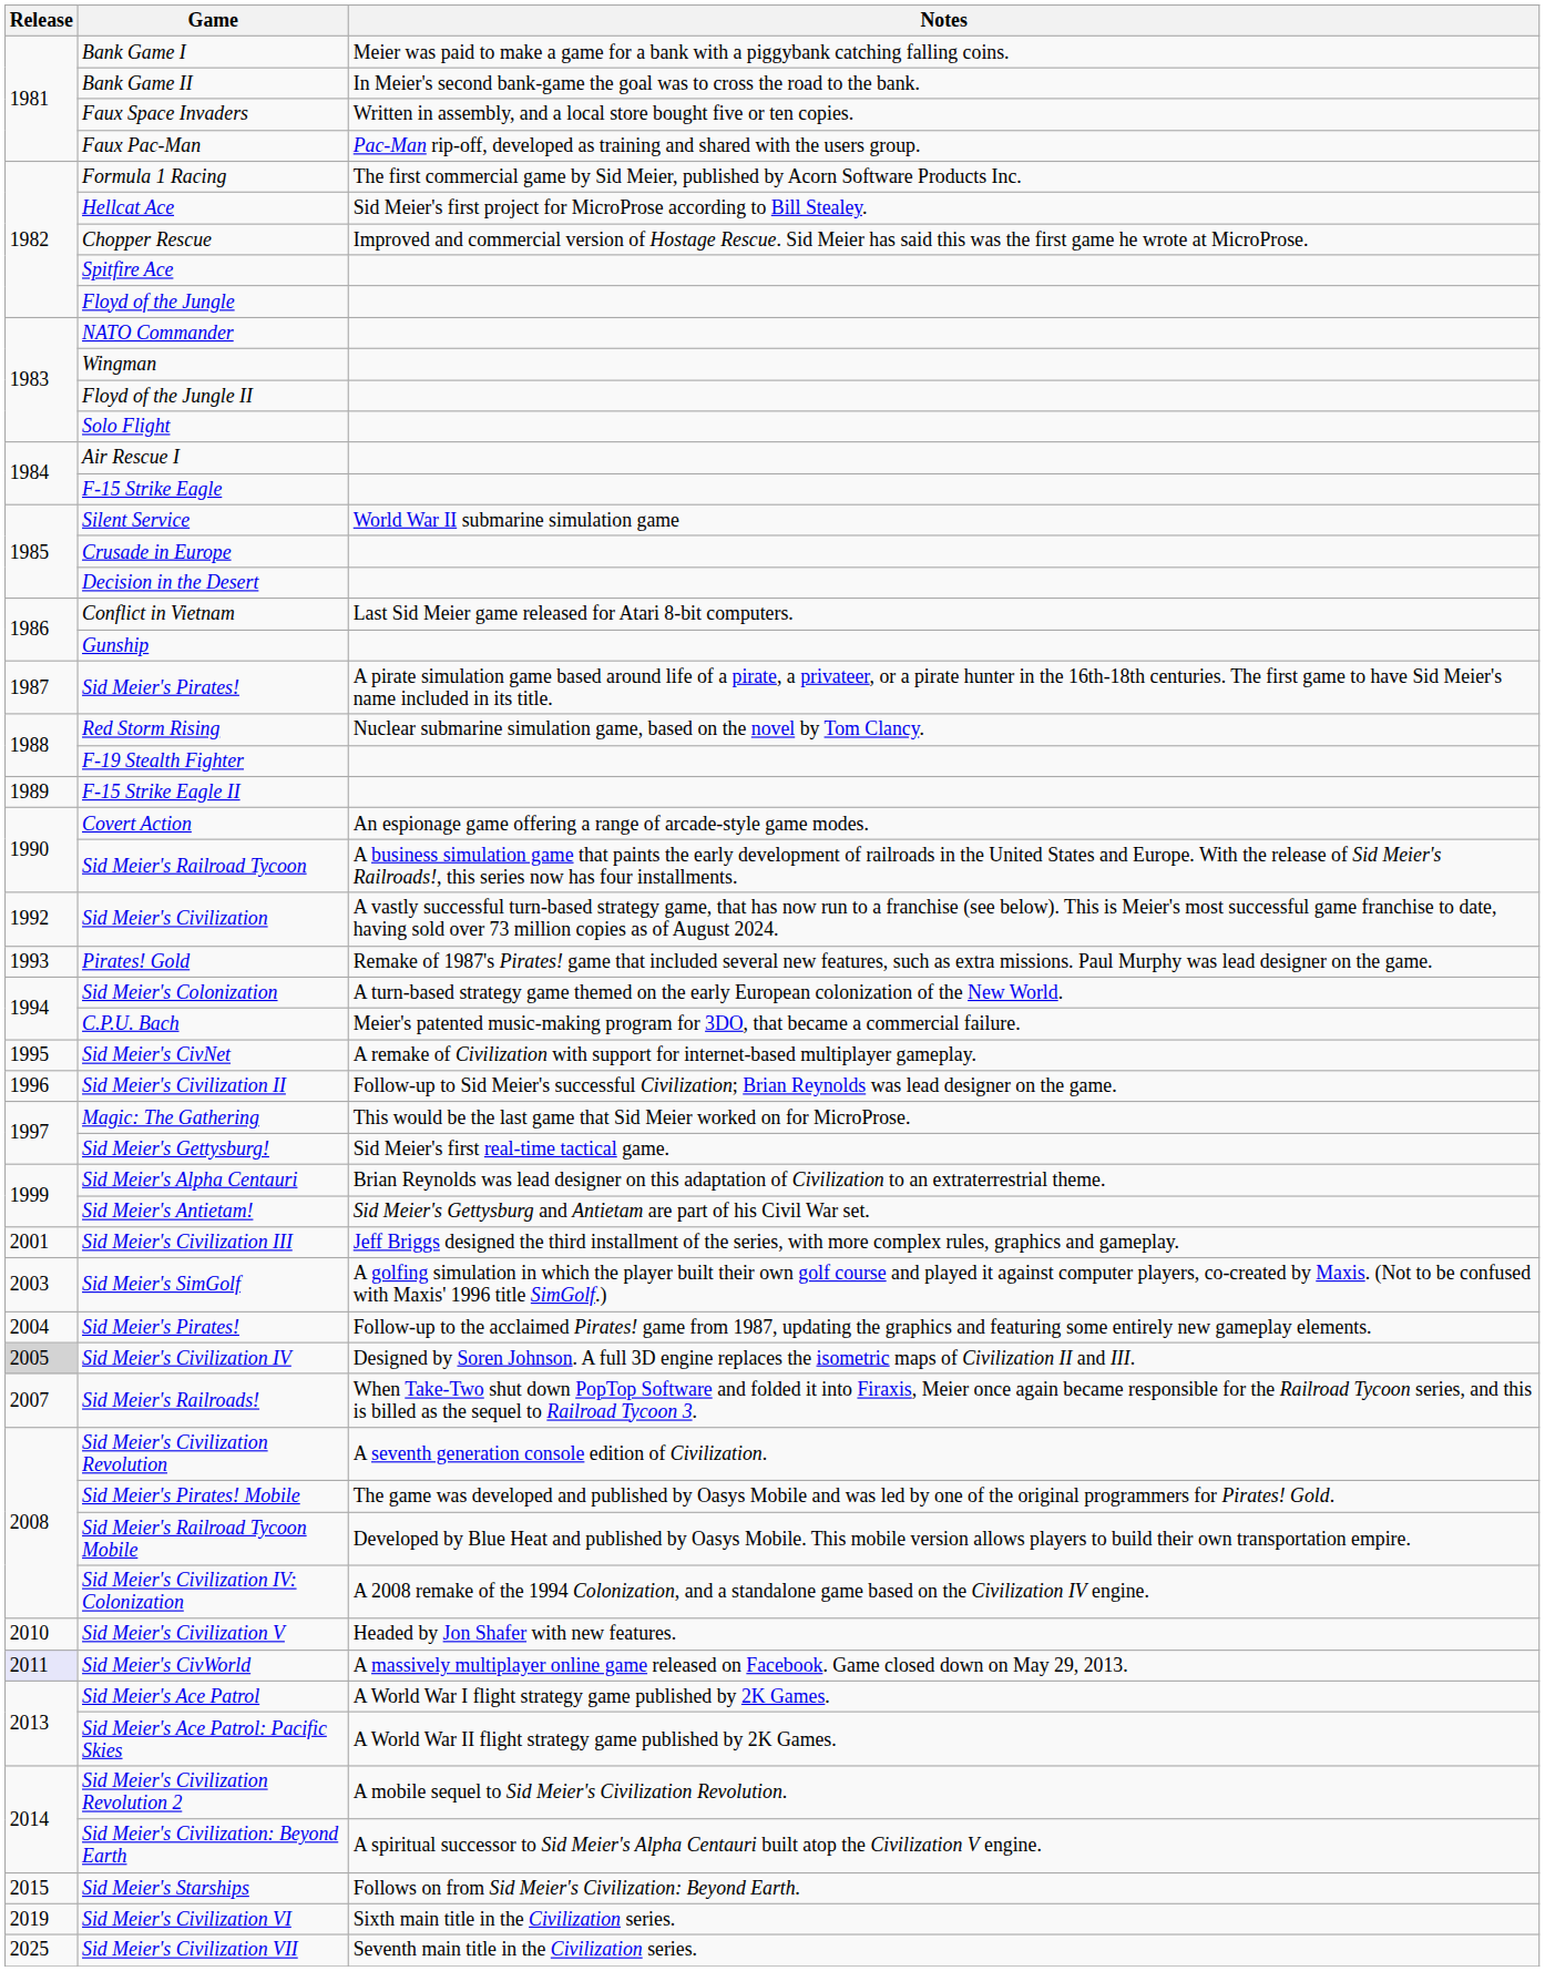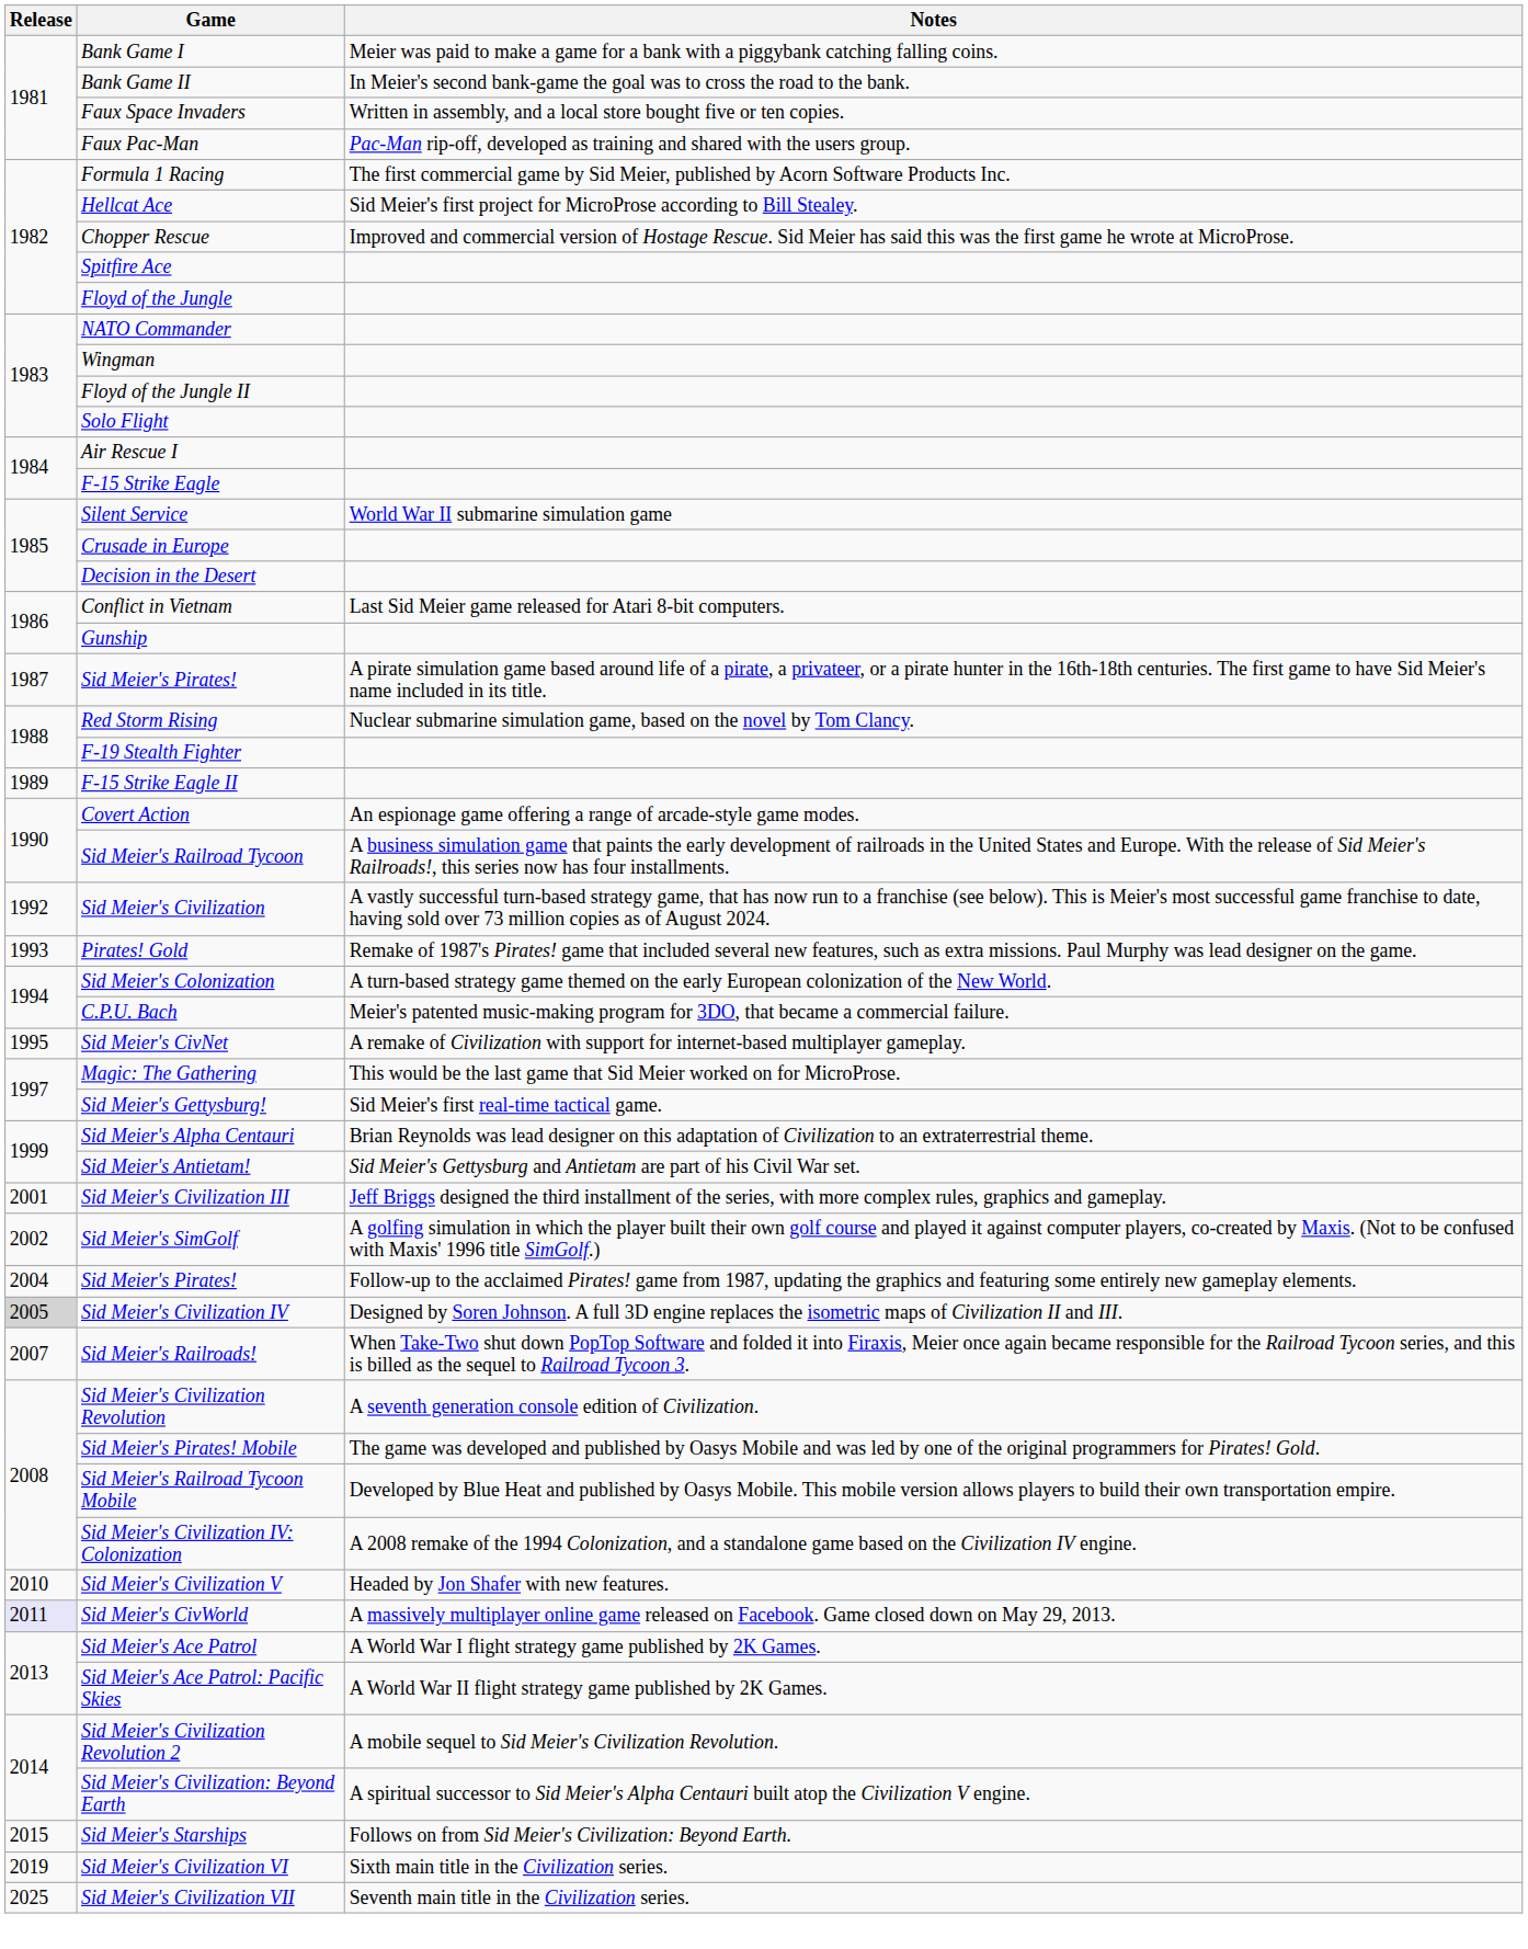- row: 1996 | Sid Meier's Civilization II | Follow-up to Sid Meier's successful Civilization; Brian Reynolds was lead designer on the game.
Sid Meier's SimGolf | Release: 2003 -> 2002
